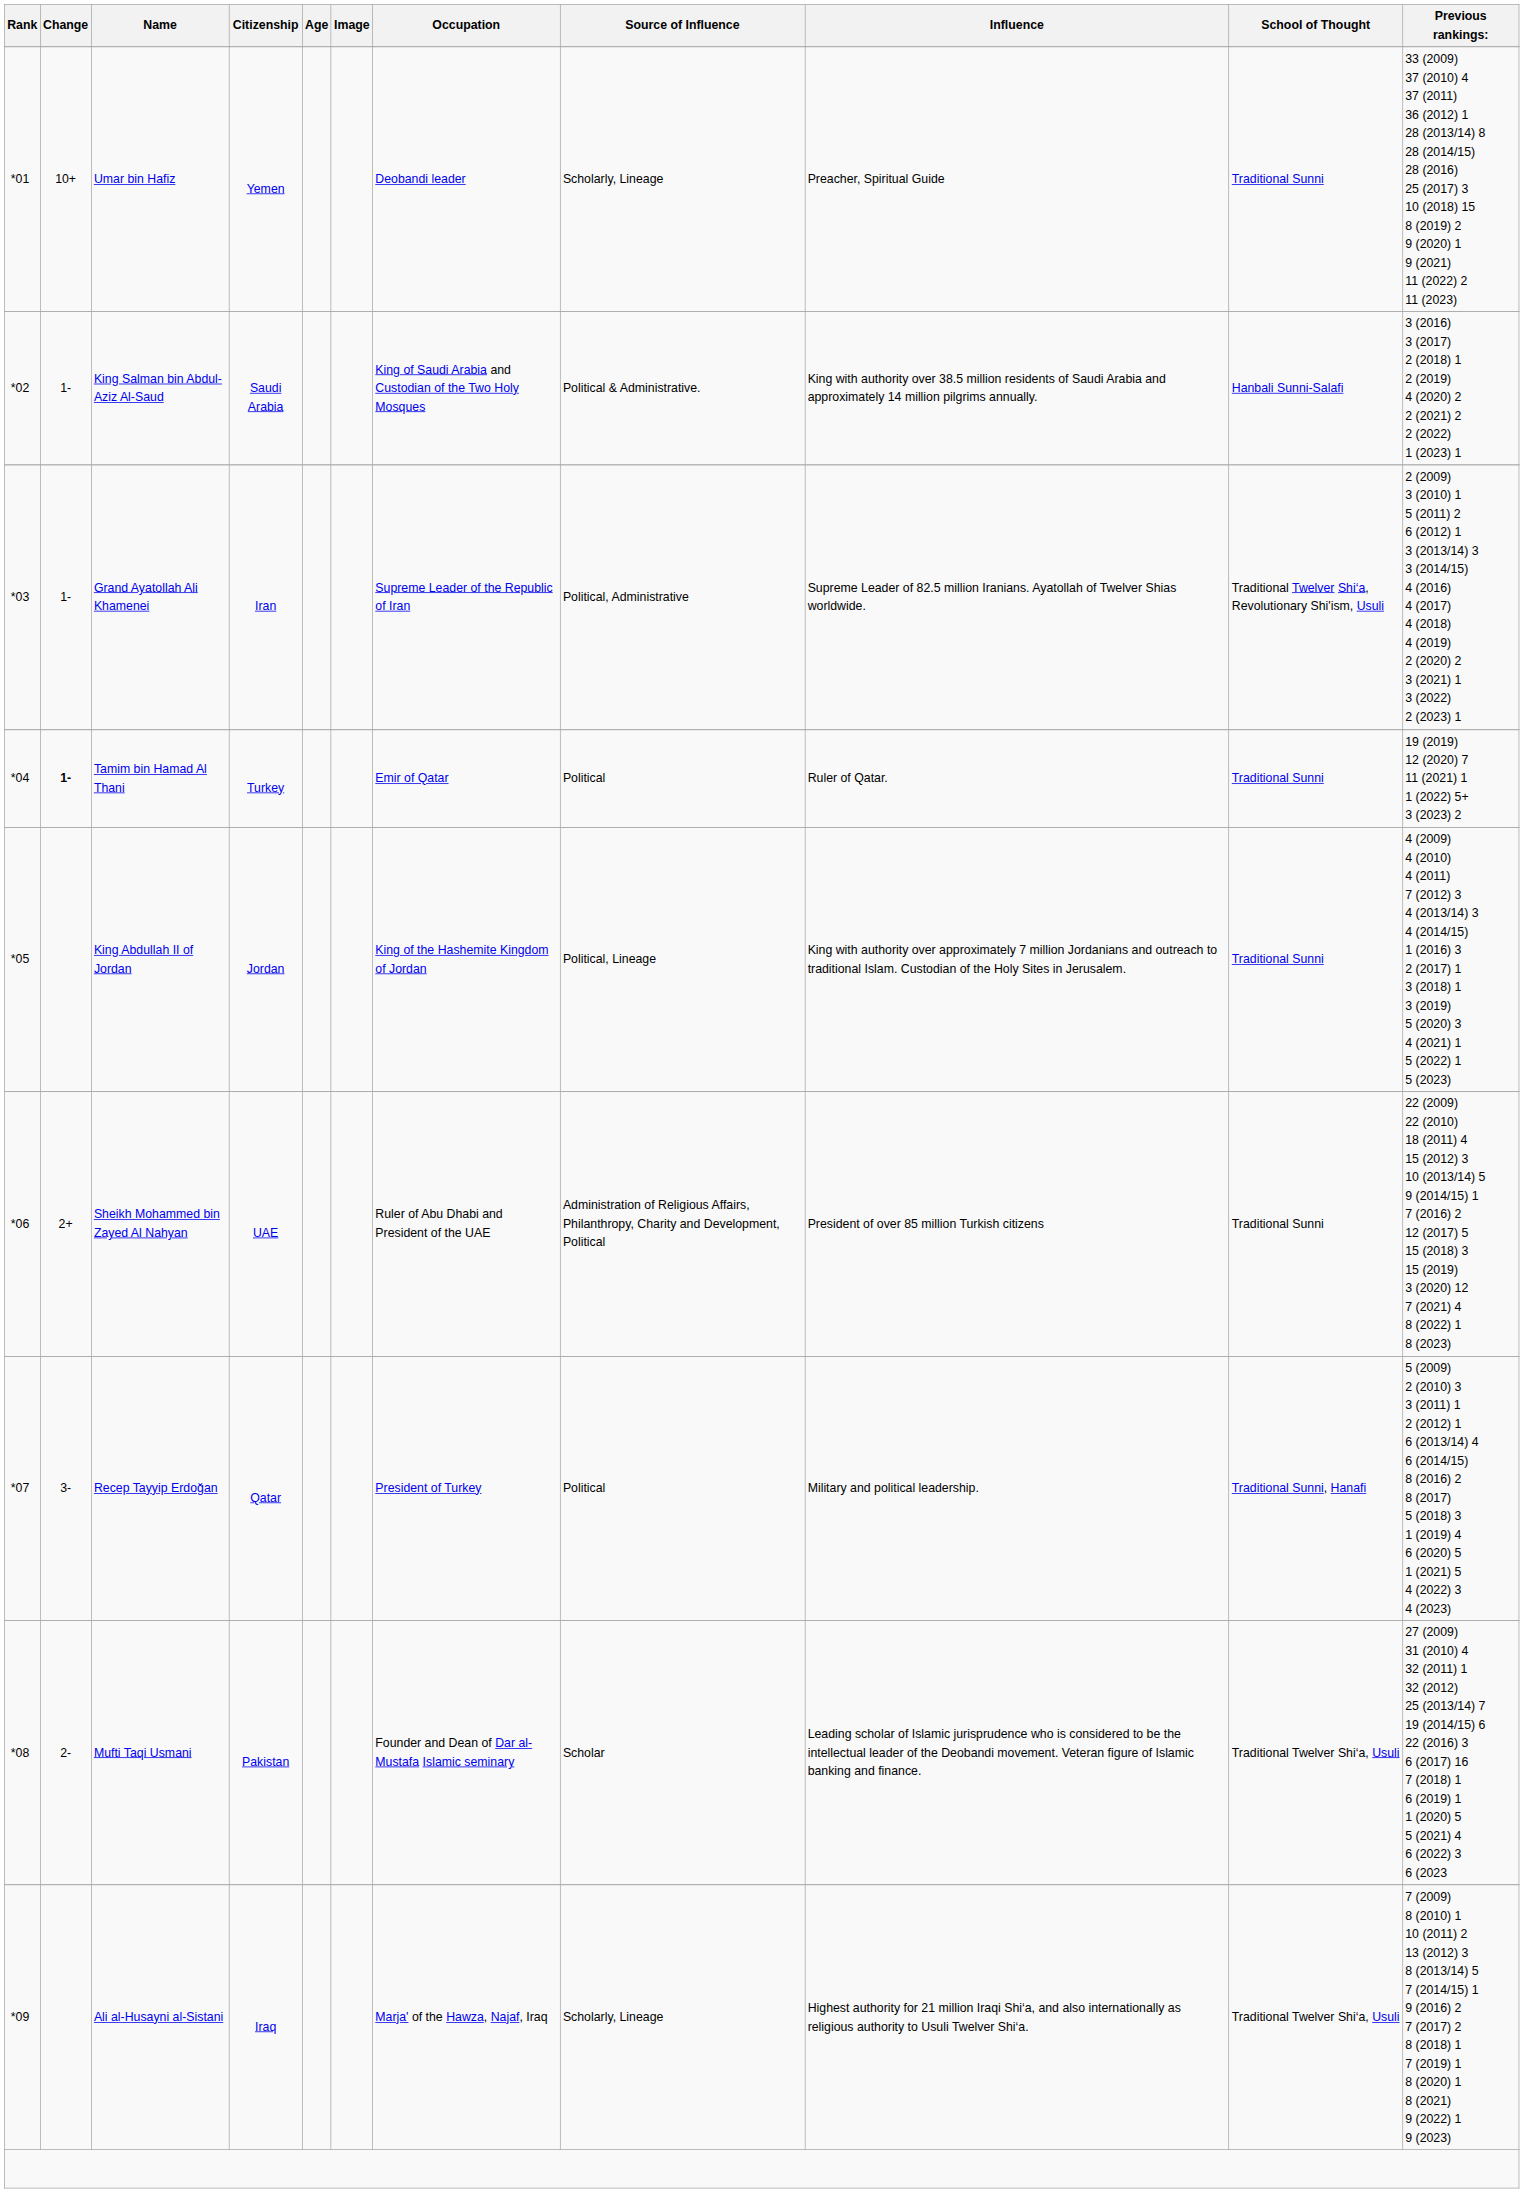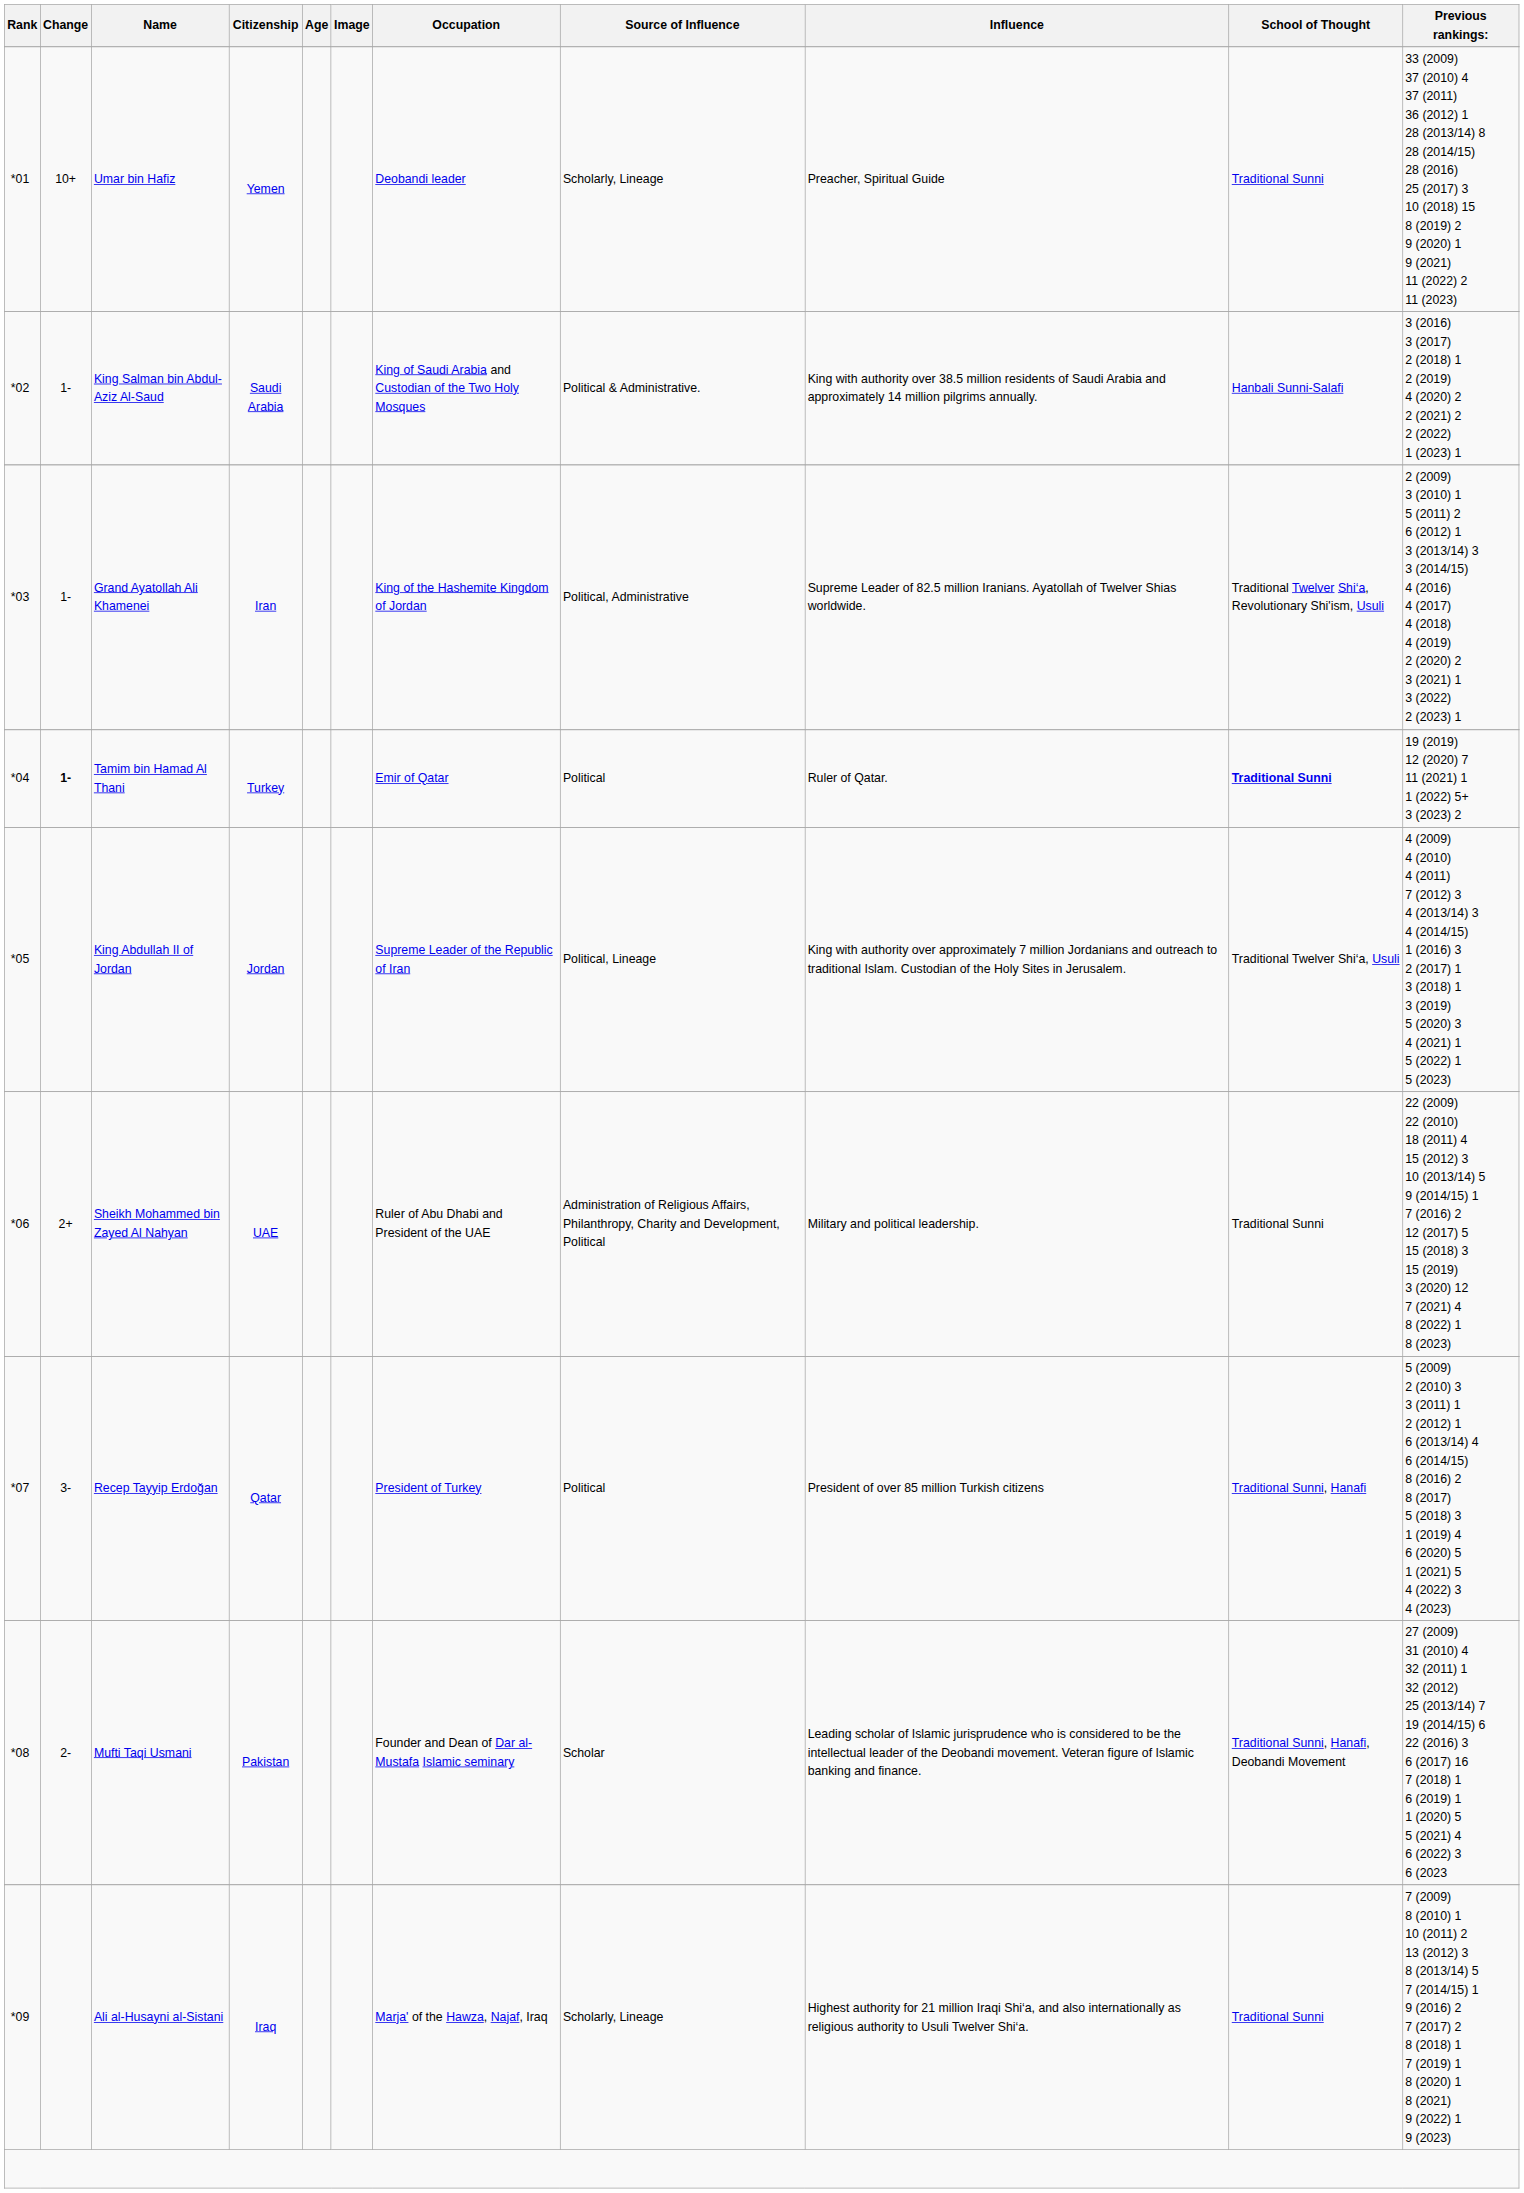Grand Ayatollah Ali Khamenei | Occupation: Supreme Leader of the Republic of Iran -> King of the Hashemite Kingdom of Jordan
Tamim bin Hamad Al Thani | School of Thought: normal -> bold
King Abdullah II of Jordan | Occupation: King of the Hashemite Kingdom of Jordan -> Supreme Leader of the Republic of Iran
King Abdullah II of Jordan | School of Thought: Traditional Sunni -> Traditional Twelver Shi‘a, Usuli
Sheikh Mohammed bin Zayed Al Nahyan | Influence: President of over 85 million Turkish citizens -> Military and political leadership.
Recep Tayyip Erdoğan | Influence: Military and political leadership. -> President of over 85 million Turkish citizens
Mufti Taqi Usmani | School of Thought: Traditional Twelver Shi‘a, Usuli -> Traditional Sunni, Hanafi, Deobandi Movement
Ali al-Husayni al-Sistani | School of Thought: Traditional Twelver Shi‘a, Usuli -> Traditional Sunni
